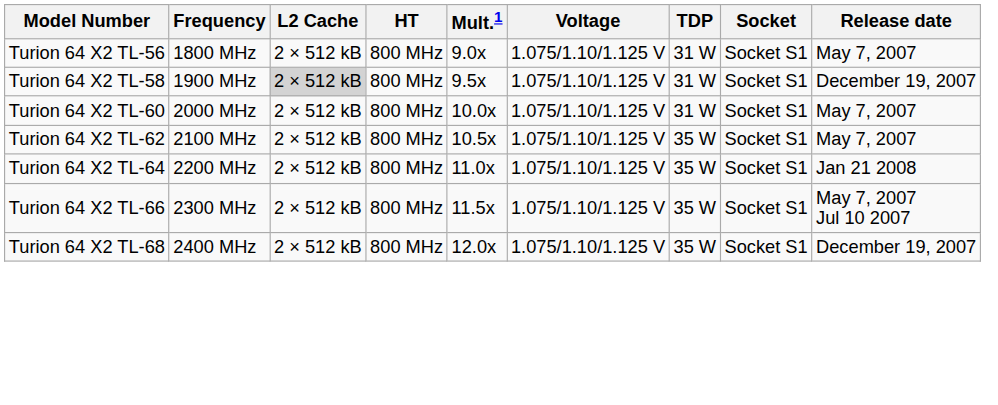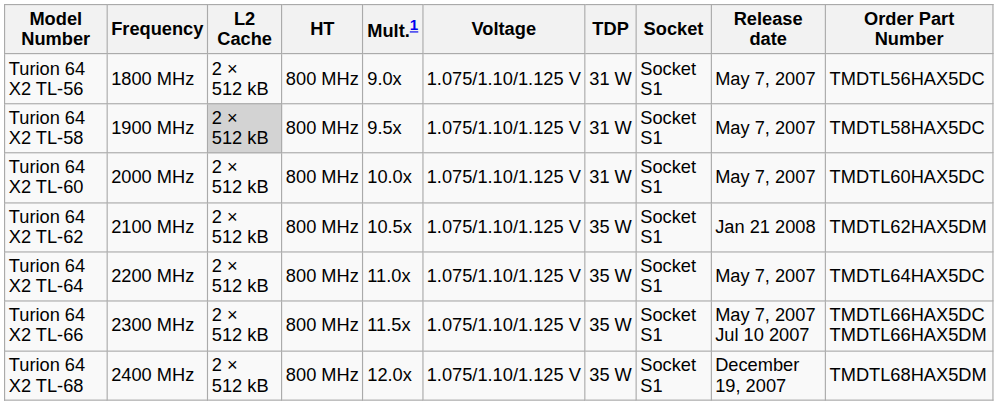+ column: Order Part Number | TMDTL56HAX5DC | TMDTL58HAX5DC | TMDTL60HAX5DC | TMDTL62HAX5DM | TMDTL64HAX5DC | TMDTL66HAX5DC TMDTL66HAX5DM | TMDTL68HAX5DM
Turion 64 X2 TL-58 | Release date: December 19, 2007 -> May 7, 2007
Turion 64 X2 TL-62 | Release date: May 7, 2007 -> Jan 21 2008
Turion 64 X2 TL-64 | Release date: Jan 21 2008 -> May 7, 2007
